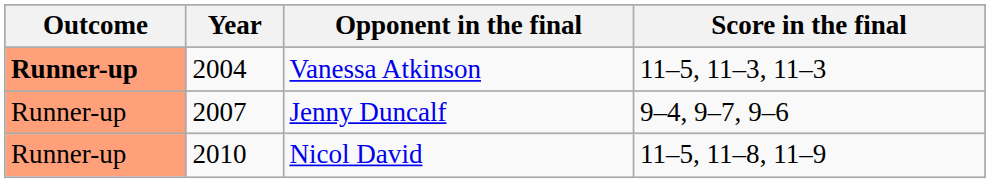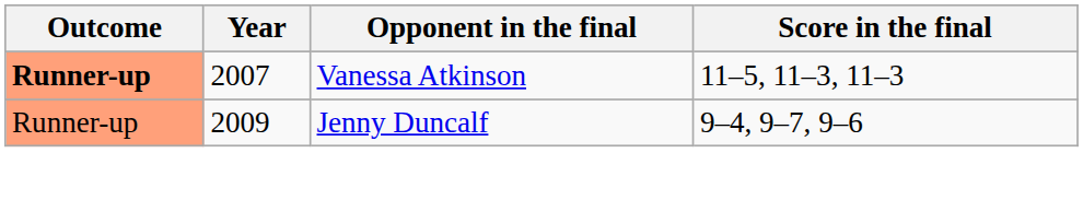Vanessa Atkinson | Year: 2004 -> 2007
Jenny Duncalf | Year: 2007 -> 2009
- row: Runner-up | 2010 | Nicol David | 11–5, 11–8, 11–9
